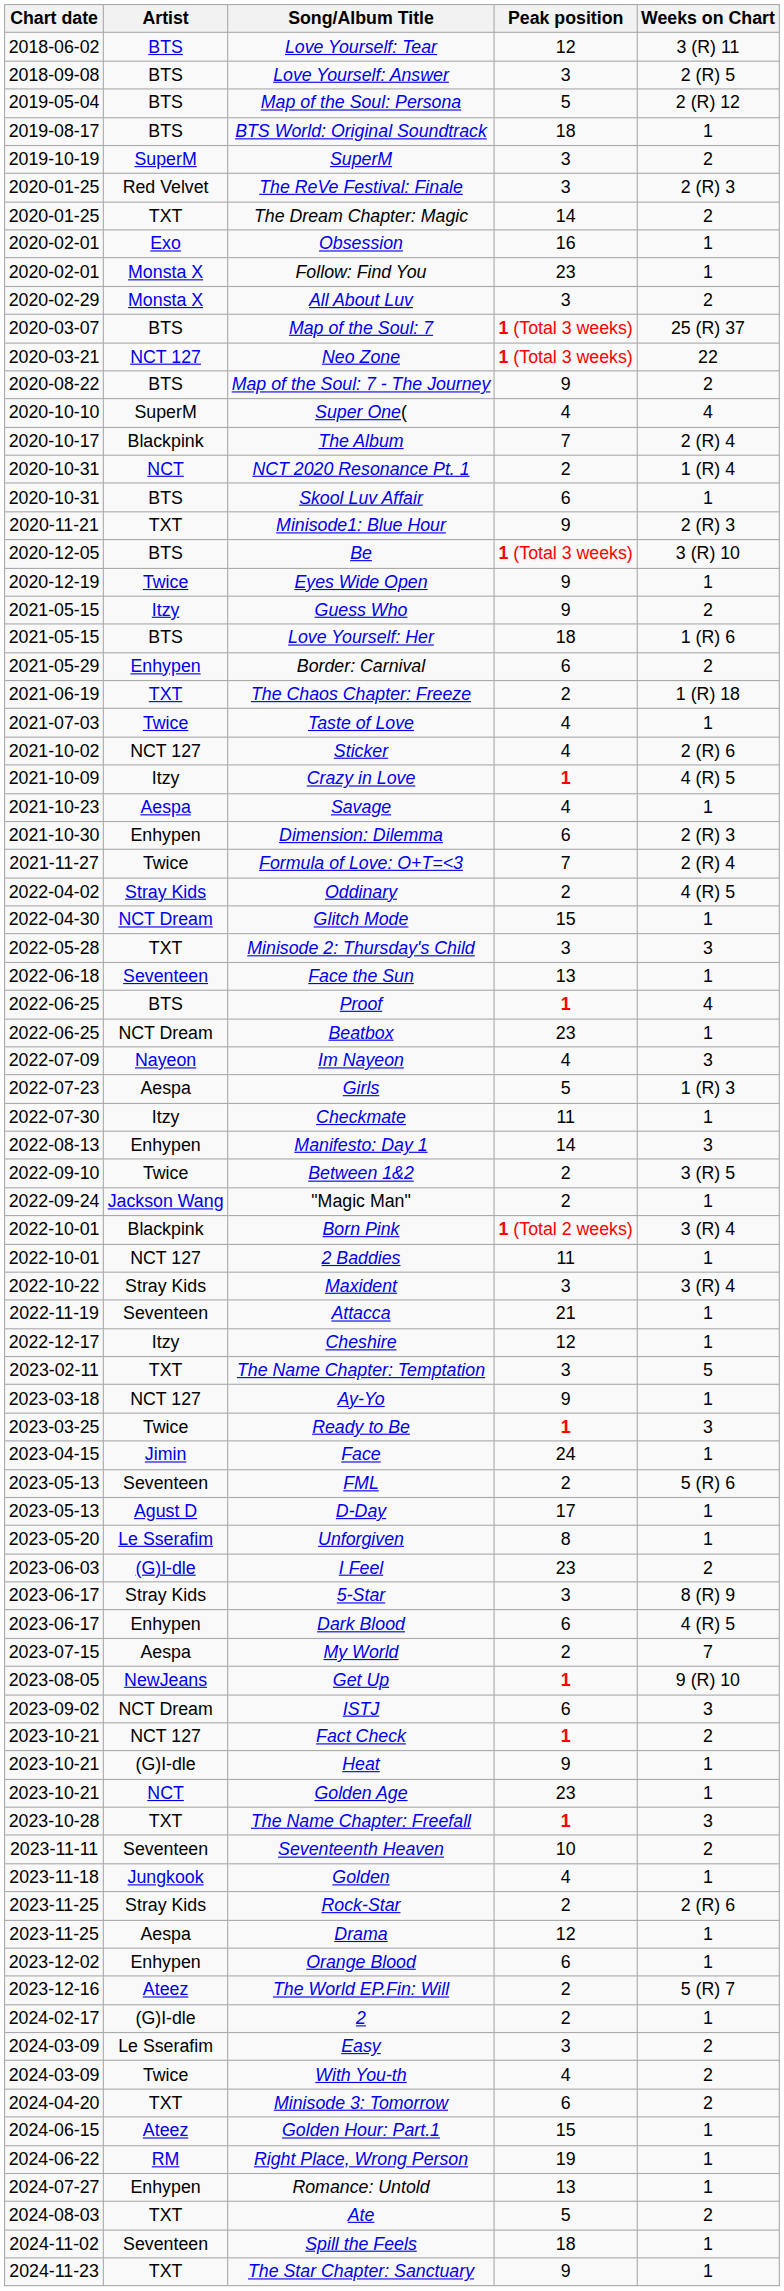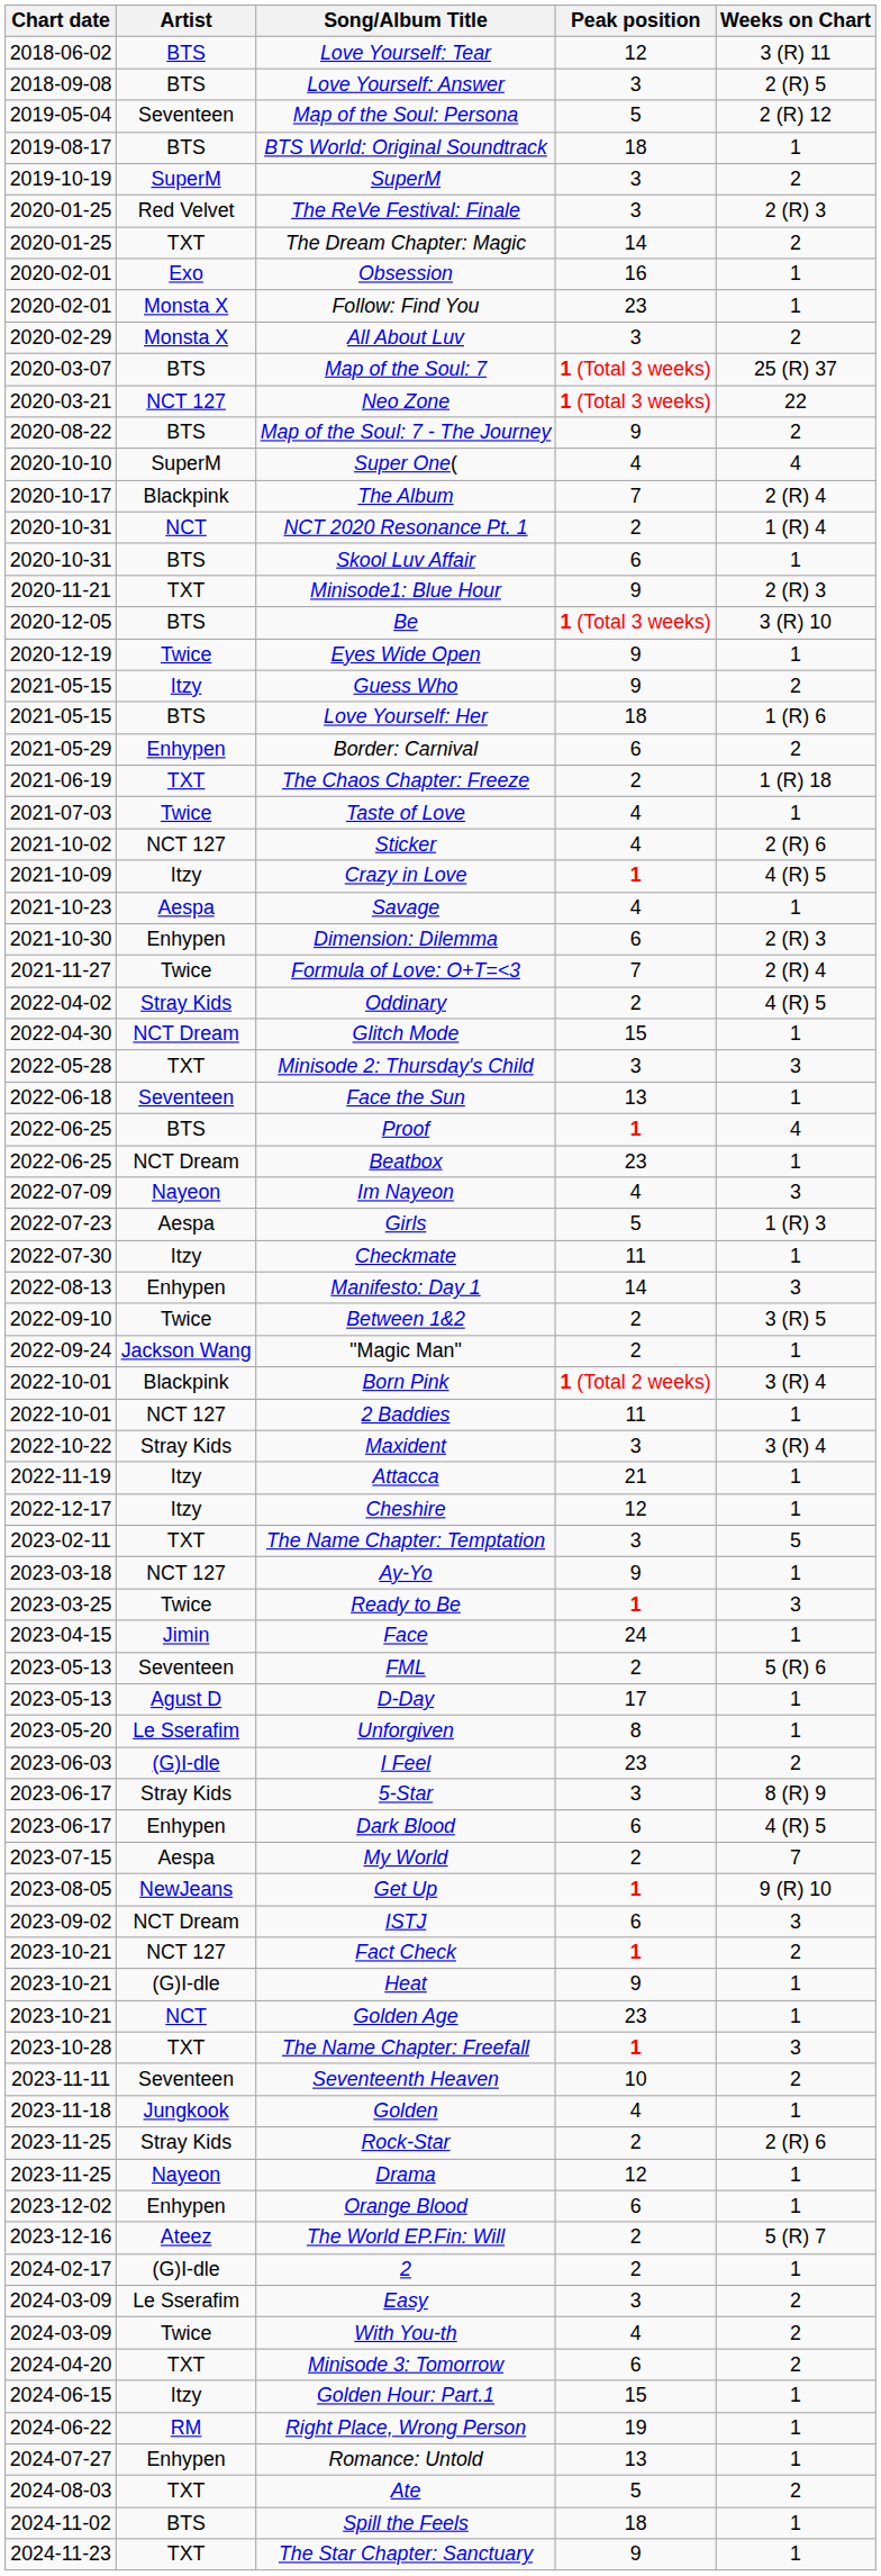Map of the Soul: Persona | Artist: BTS -> Seventeen
Attacca | Artist: Seventeen -> Itzy
Drama | Artist: Aespa -> Nayeon
Golden Hour: Part.1 | Artist: Ateez -> Itzy
Spill the Feels | Artist: Seventeen -> BTS
